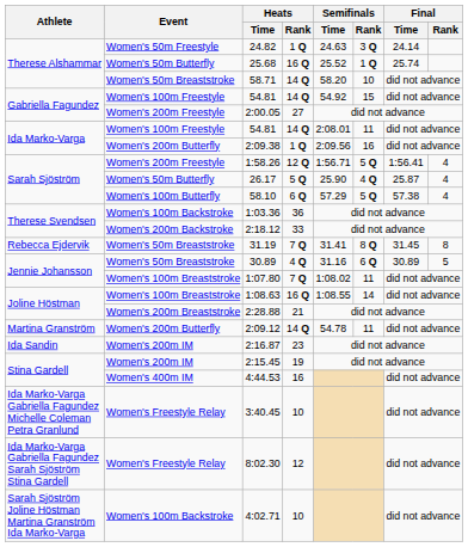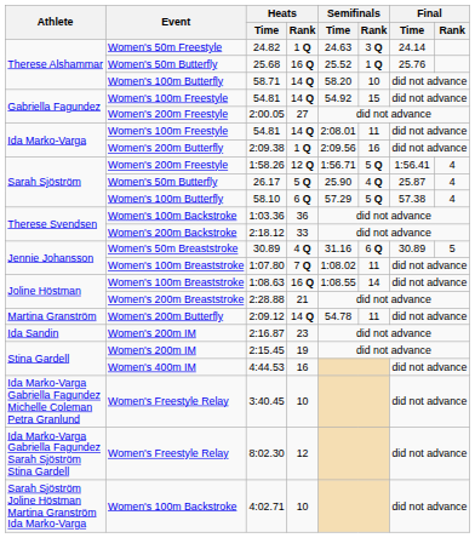25.68 | Final / Time: 25.74 -> 25.76
58.71 | Event: Women's 50m Breaststroke -> Women's 100m Butterfly
- row: Rebecca Ejdervik | Women's 50m Breaststroke | 31.19 | 7 Q | 31.41 | 8 Q | 31.45 | 8
